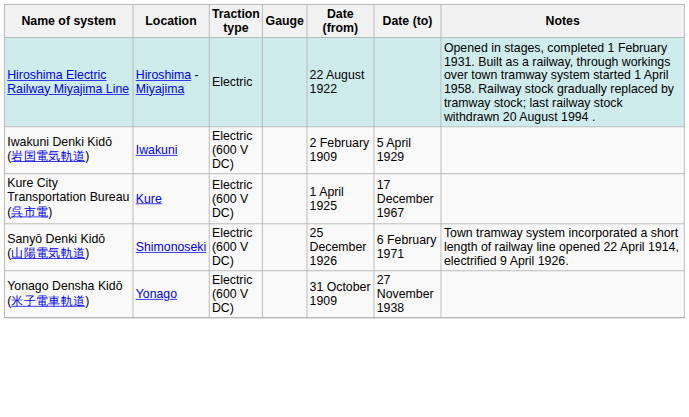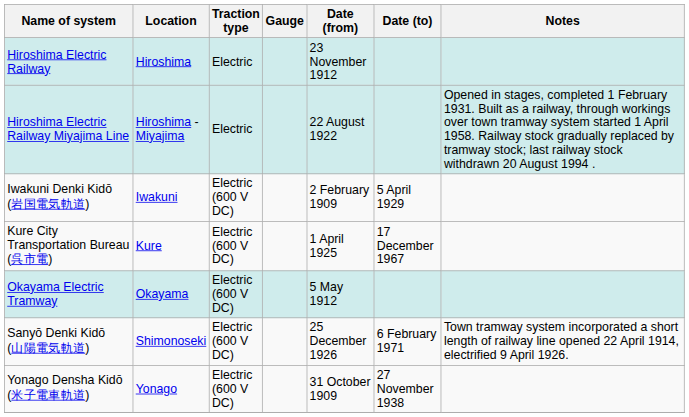+ row: Hiroshima Electric Railway | Hiroshima | Electric | 23 November 1912
+ row: Okayama Electric Tramway | Okayama | Electric (600 V DC) | 5 May 1912
